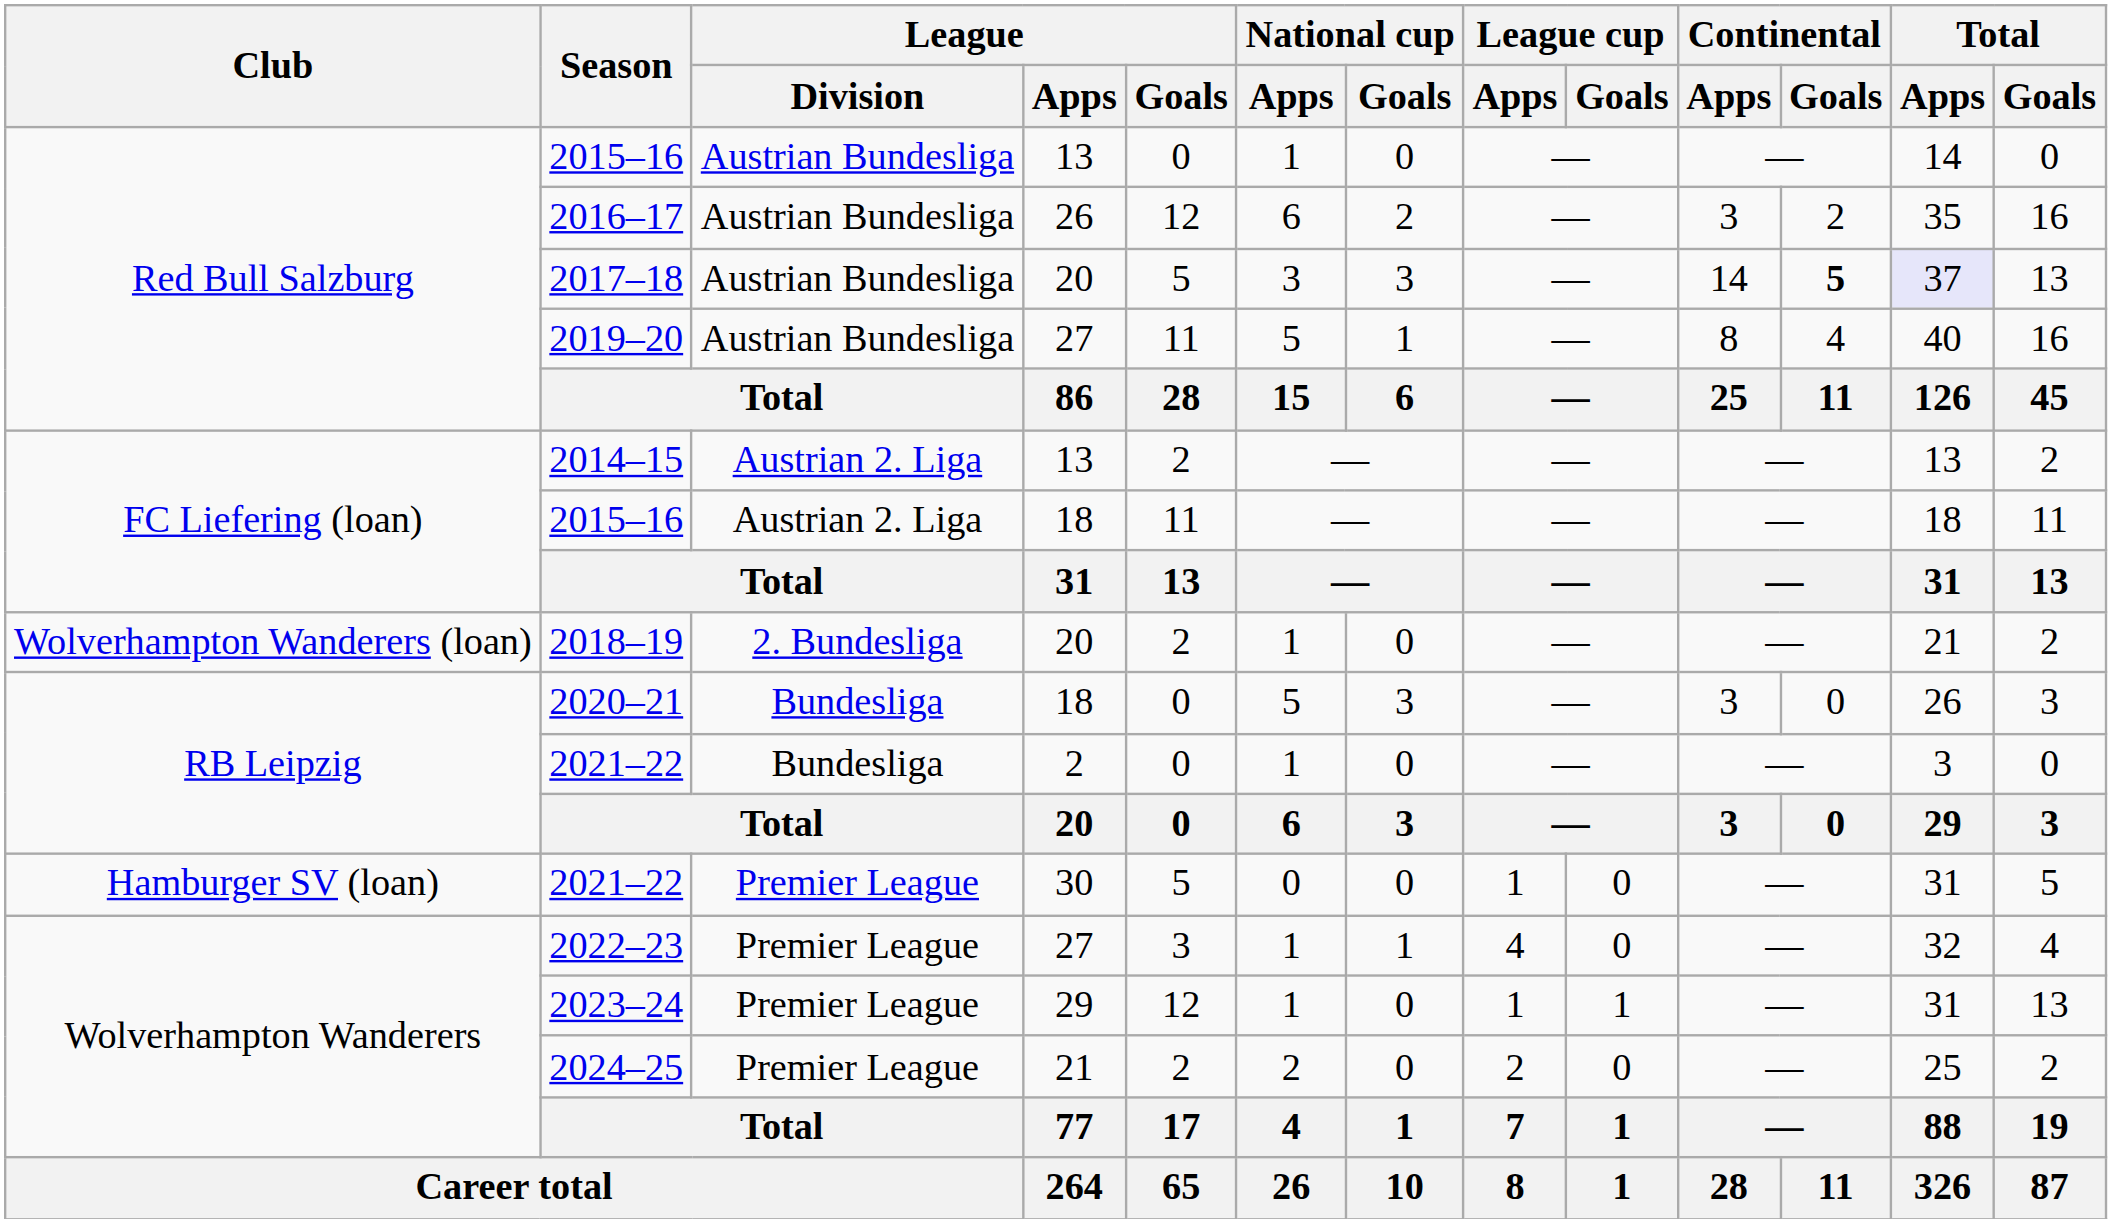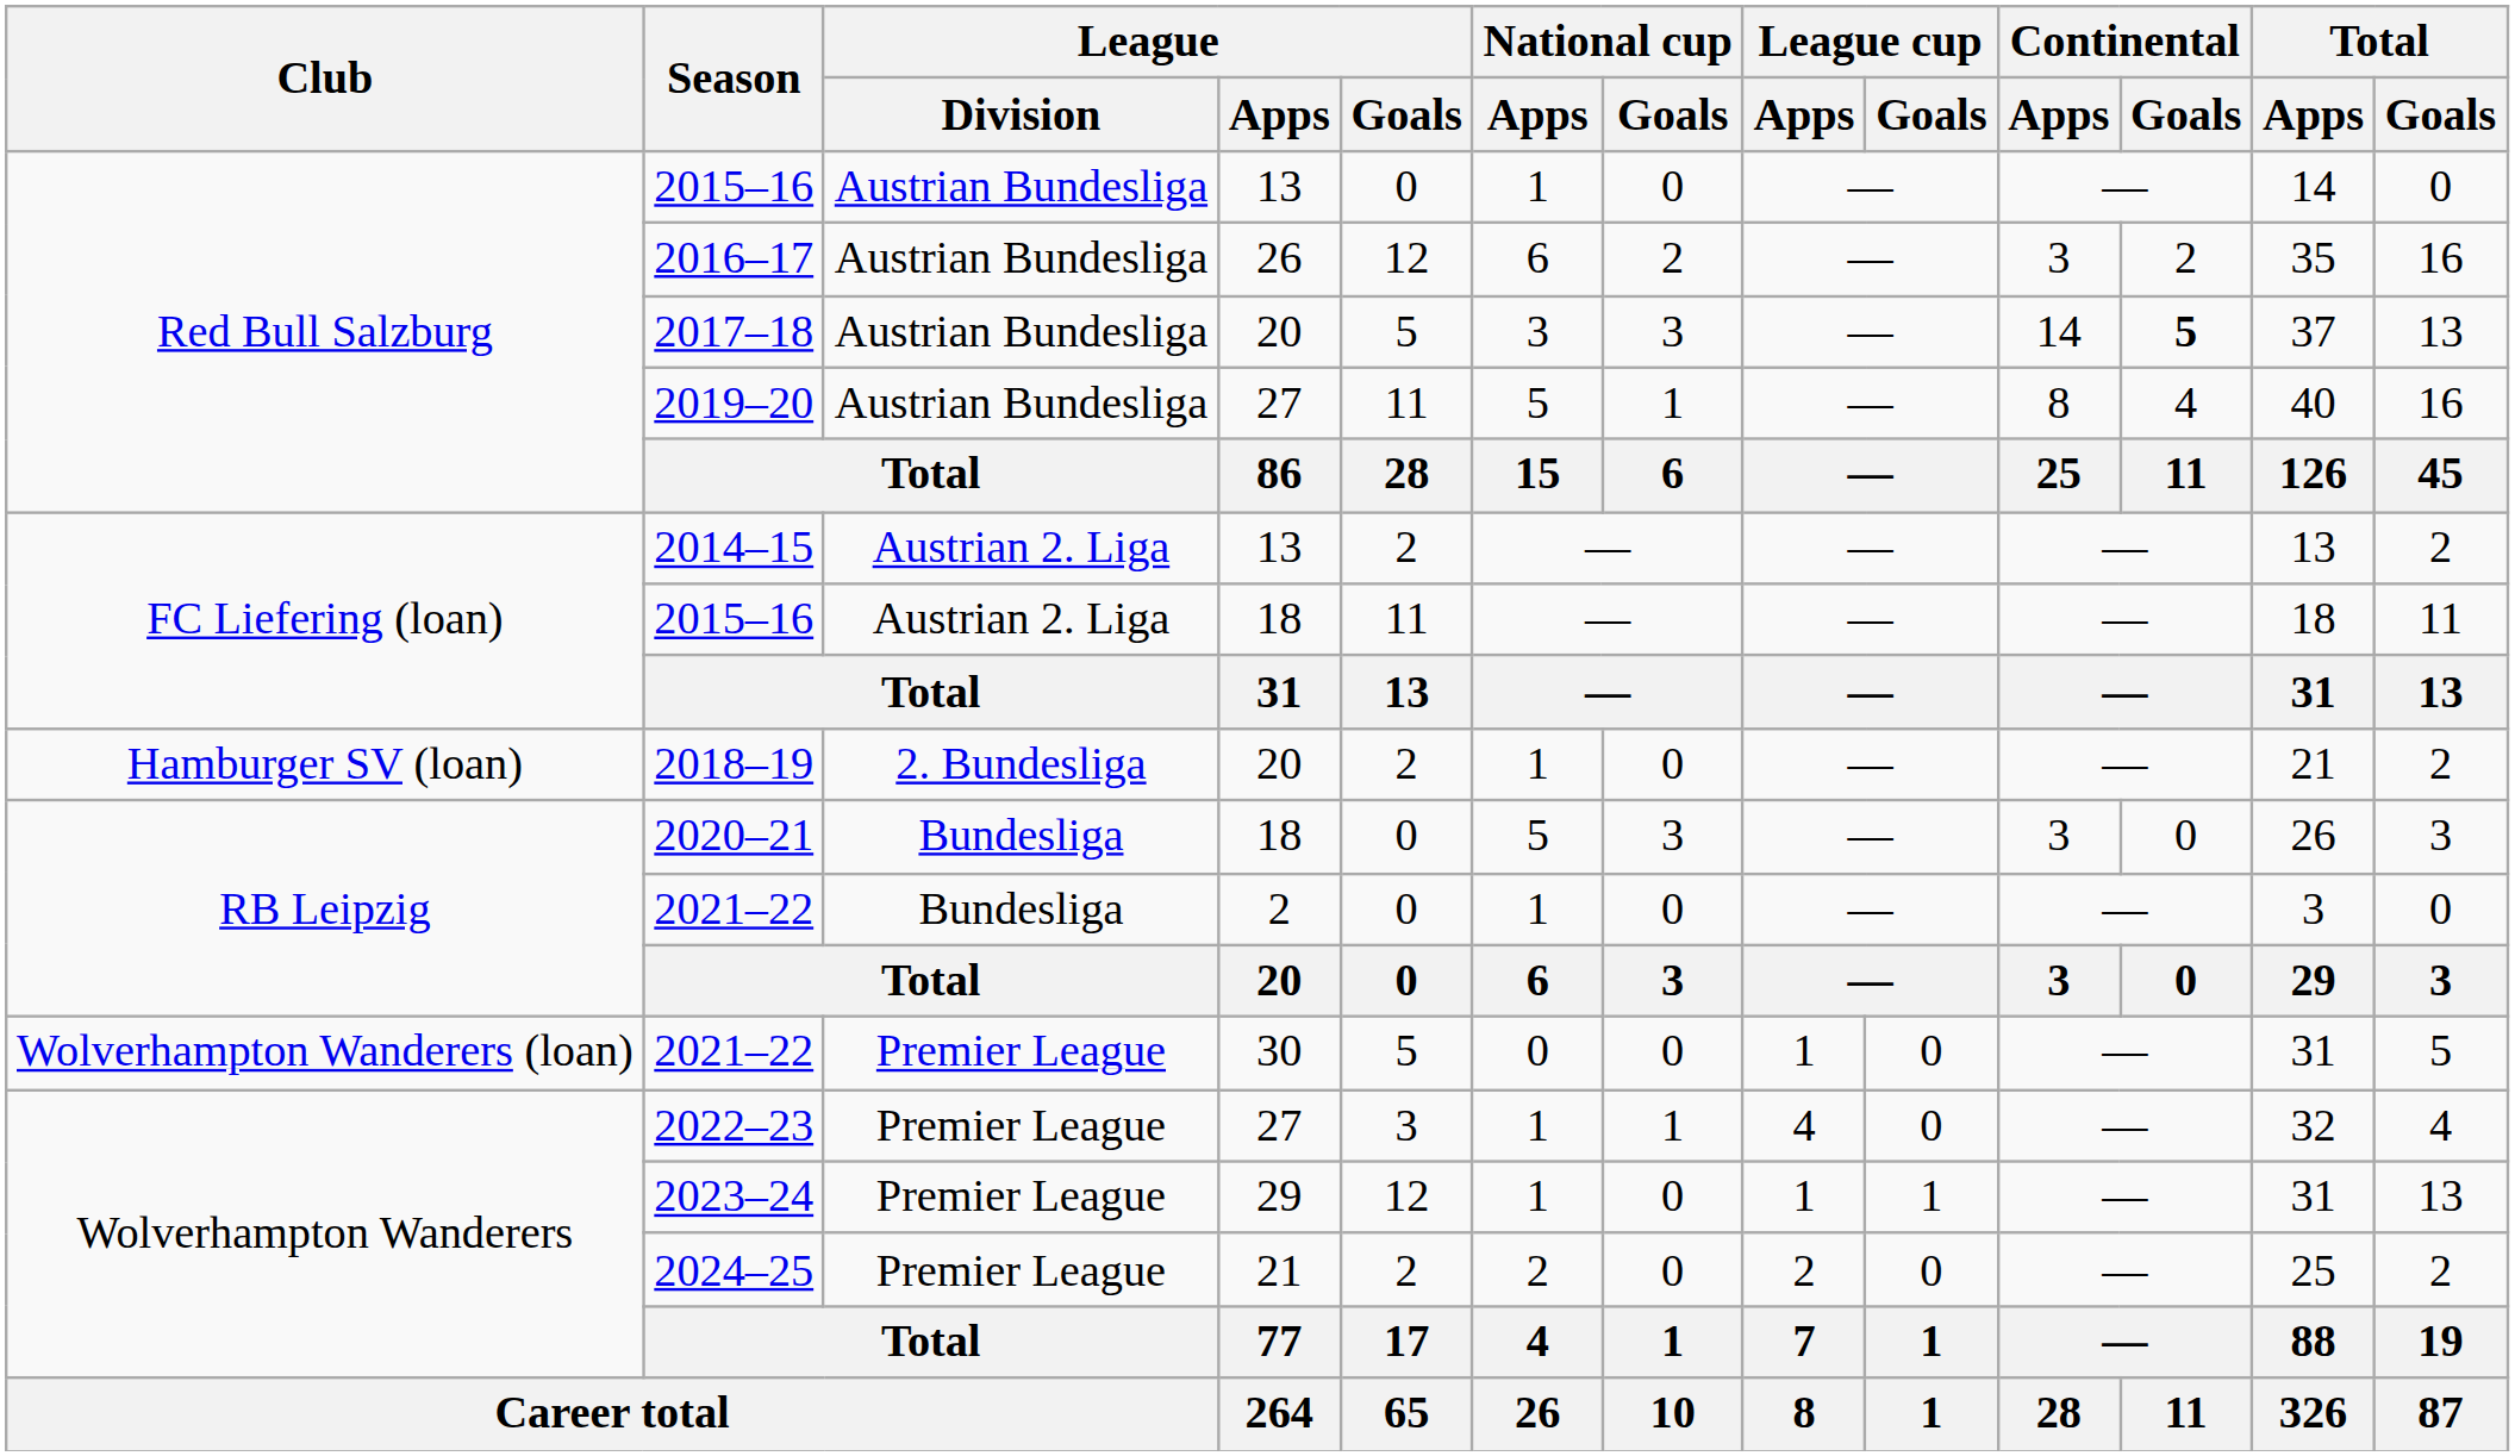2017–18 | Total / Apps: lavender background -> no background
2018–19 | Club: Wolverhampton Wanderers (loan) -> Hamburger SV (loan)
2021–22 / 30 | Club: Hamburger SV (loan) -> Wolverhampton Wanderers (loan)
